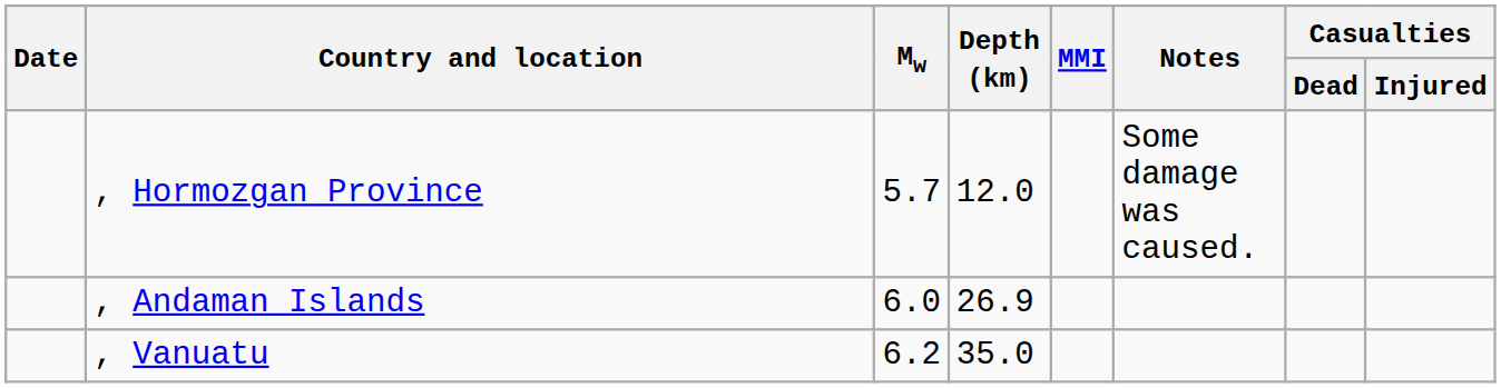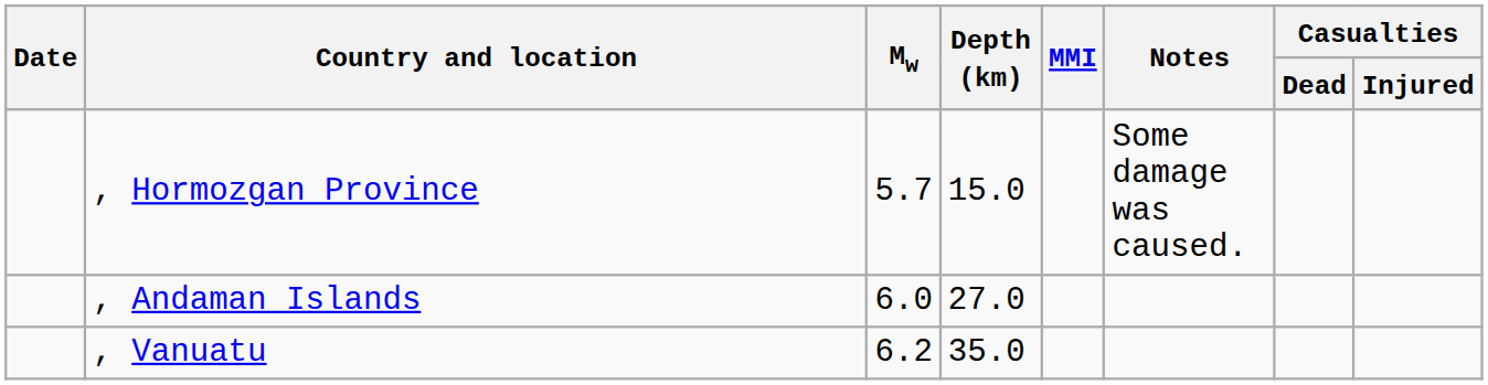, Hormozgan Province | Depth (km): 12.0 -> 15.0
, Andaman Islands | Depth (km): 26.9 -> 27.0
